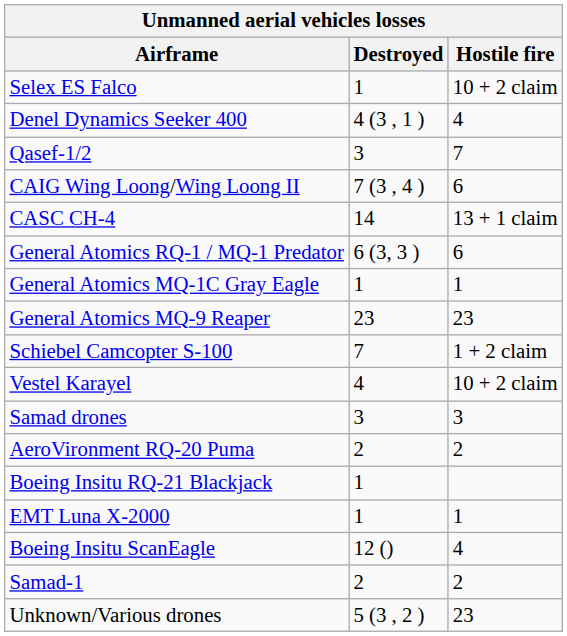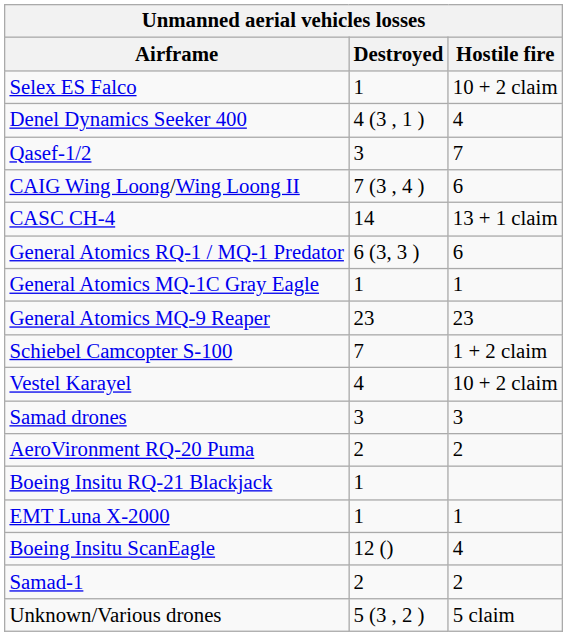Unknown/Various drones | Hostile fire: 23 -> 5 claim
